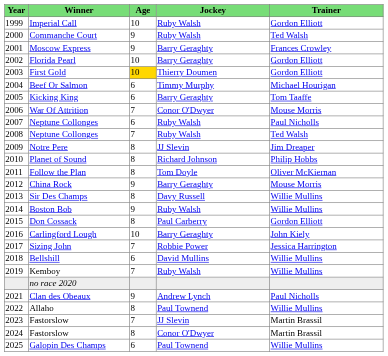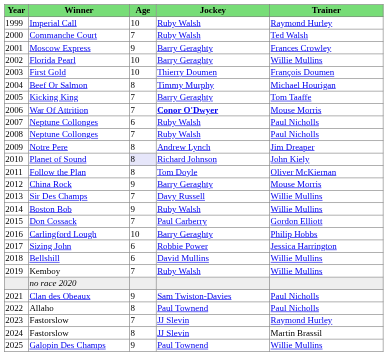Imperial Call | Trainer: Gordon Elliott -> Raymond Hurley
Commanche Court | Age: 9 -> 7
Florida Pearl | Trainer: Gordon Elliott -> Willie Mullins
First Gold | Age: gold background -> no background
First Gold | Trainer: Gordon Elliott -> François Doumen
Beef Or Salmon | Age: 6 -> 8
Kicking King | Age: 6 -> 7
War Of Attrition | Jockey: normal -> bold
2008 / Neptune Collonges | Trainer: Ted Walsh -> Paul Nicholls
Notre Pere | Jockey: JJ Slevin -> Andrew Lynch
Planet of Sound | Age: no background -> lavender background
Planet of Sound | Trainer: Philip Hobbs -> John Kiely
Sir Des Champs | Age: 8 -> 7
Don Cossack | Age: 8 -> 7
Carlingford Lough | Trainer: John Kiely -> Philip Hobbs
Sizing John | Age: 7 -> 6
Clan des Obeaux | Jockey: Andrew Lynch -> Sam Twiston-Davies
Allaho | Trainer: Willie Mullins -> Paul Nicholls
2023 / Fastorslow | Trainer: Martin Brassil -> Raymond Hurley
2024 / Fastorslow | Jockey: Conor O'Dwyer -> JJ Slevin
Galopin Des Champs | Age: 6 -> 9
